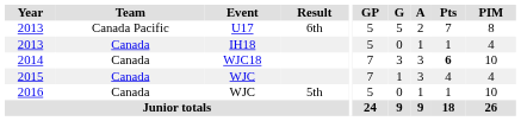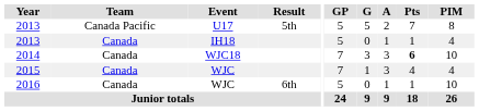2013 / U17 | Result: 6th -> 5th
2016 | Result: 5th -> 6th
